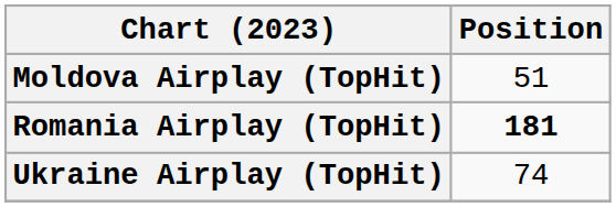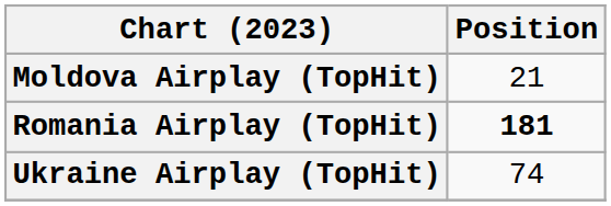Moldova Airplay (TopHit) | Position: 51 -> 21
